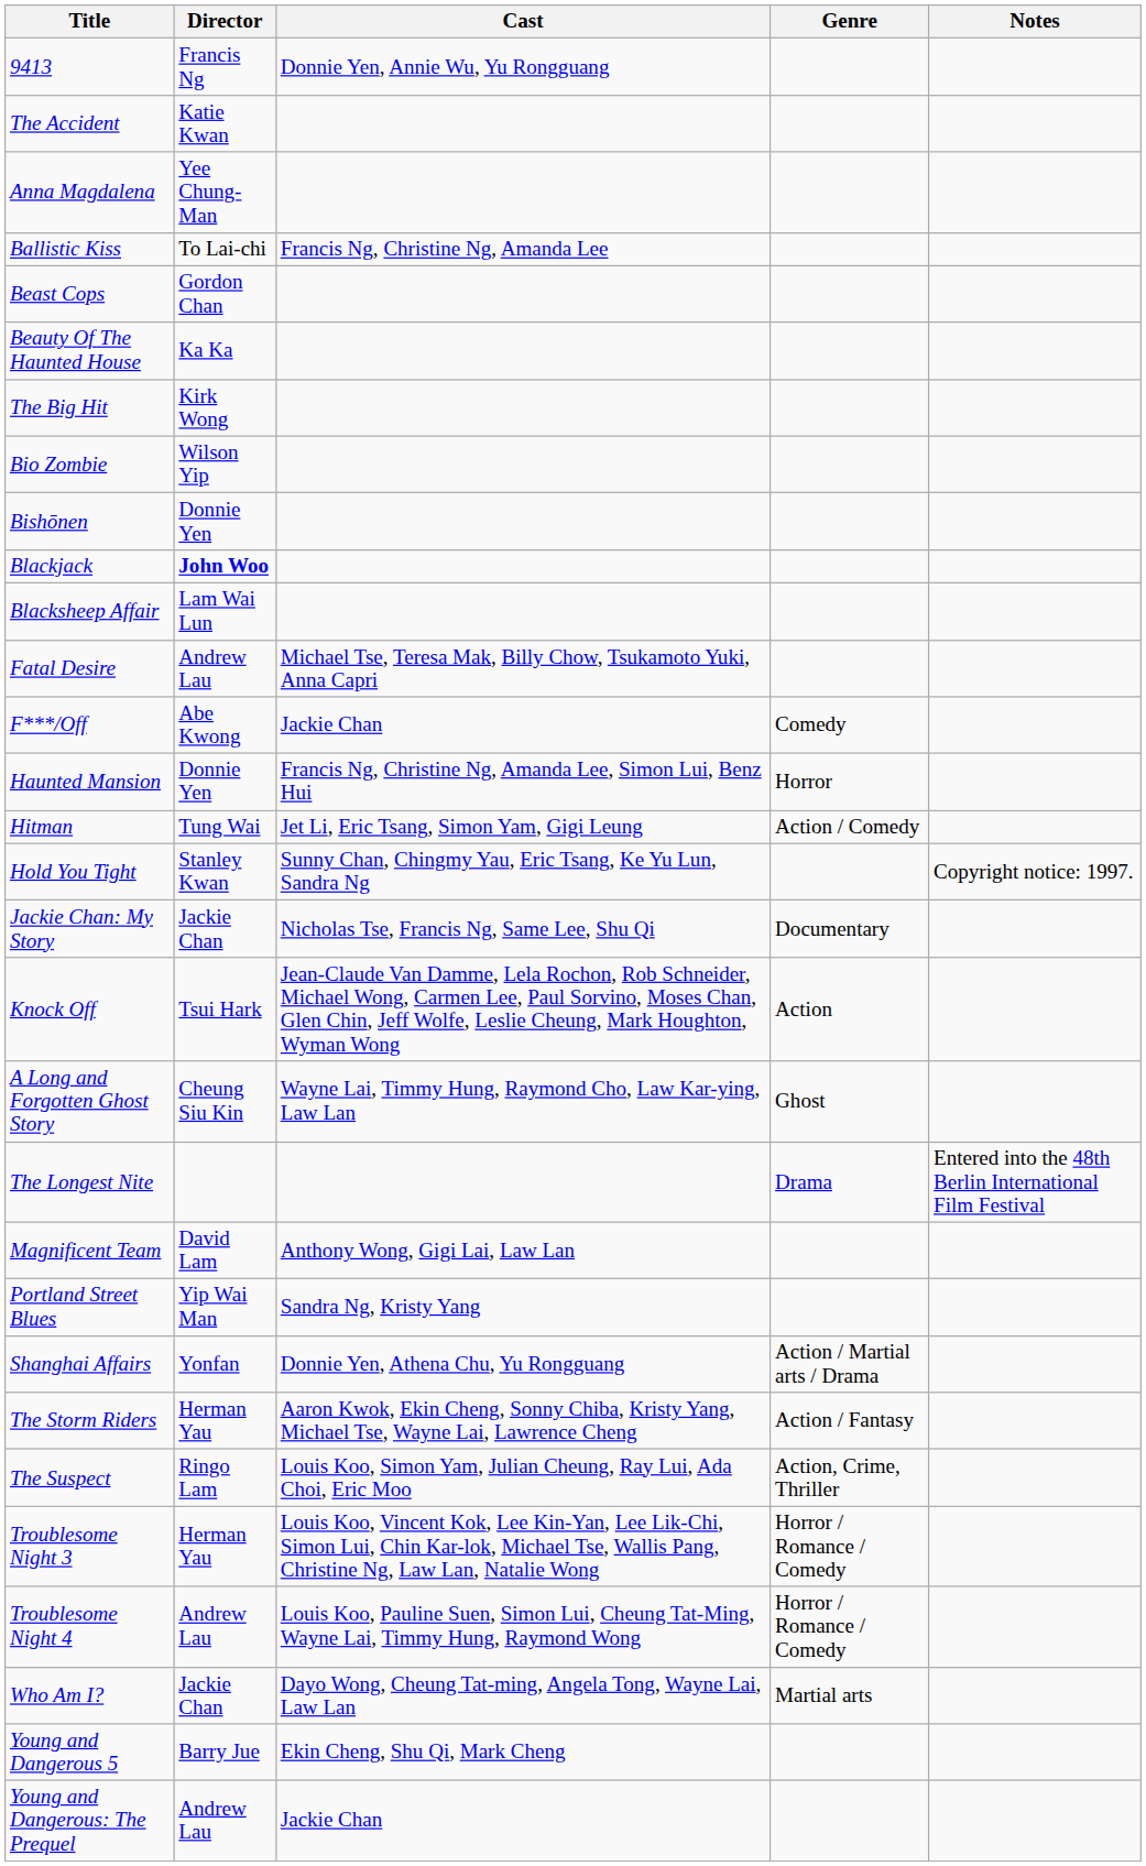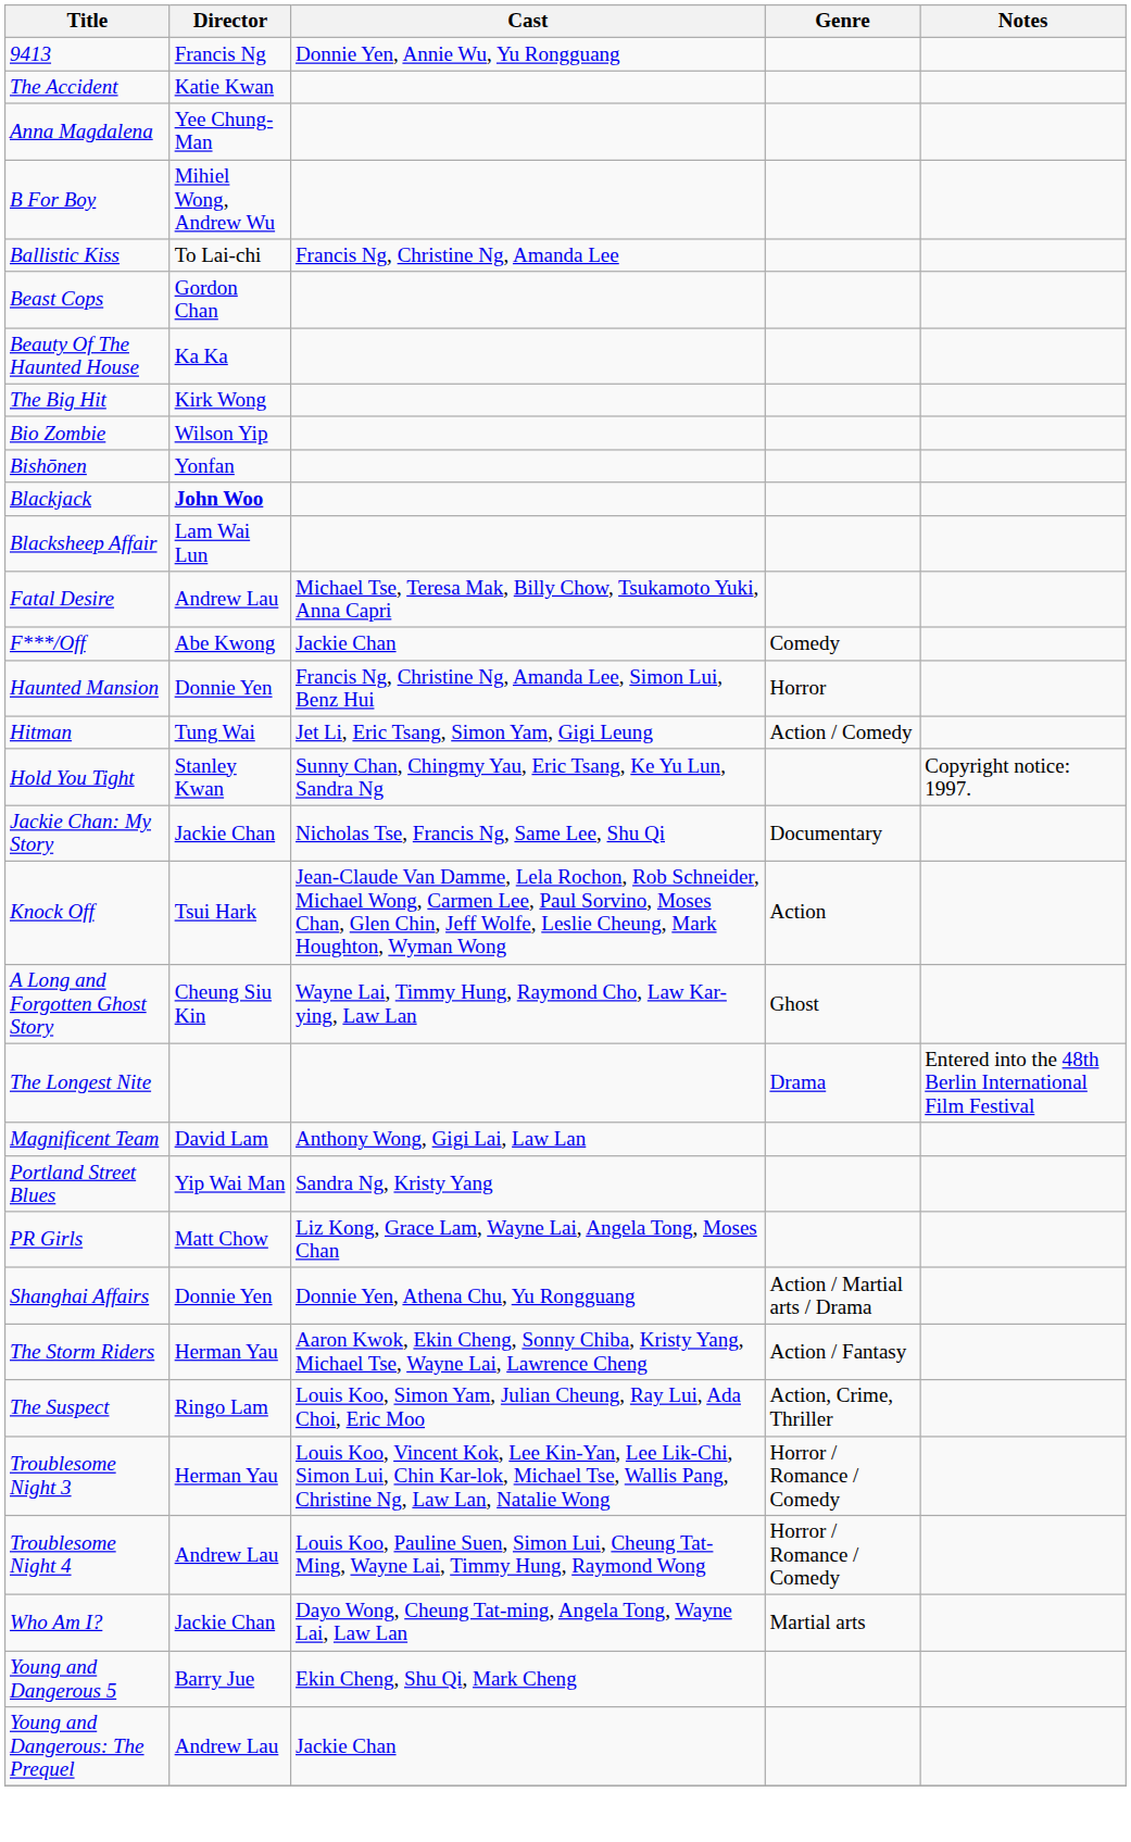+ row: B For Boy | Mihiel Wong, Andrew Wu
Bishōnen | Director: Donnie Yen -> Yonfan
+ row: PR Girls | Matt Chow | Liz Kong, Grace Lam, Wayne Lai, Angela Tong, Moses Chan
Shanghai Affairs | Director: Yonfan -> Donnie Yen
